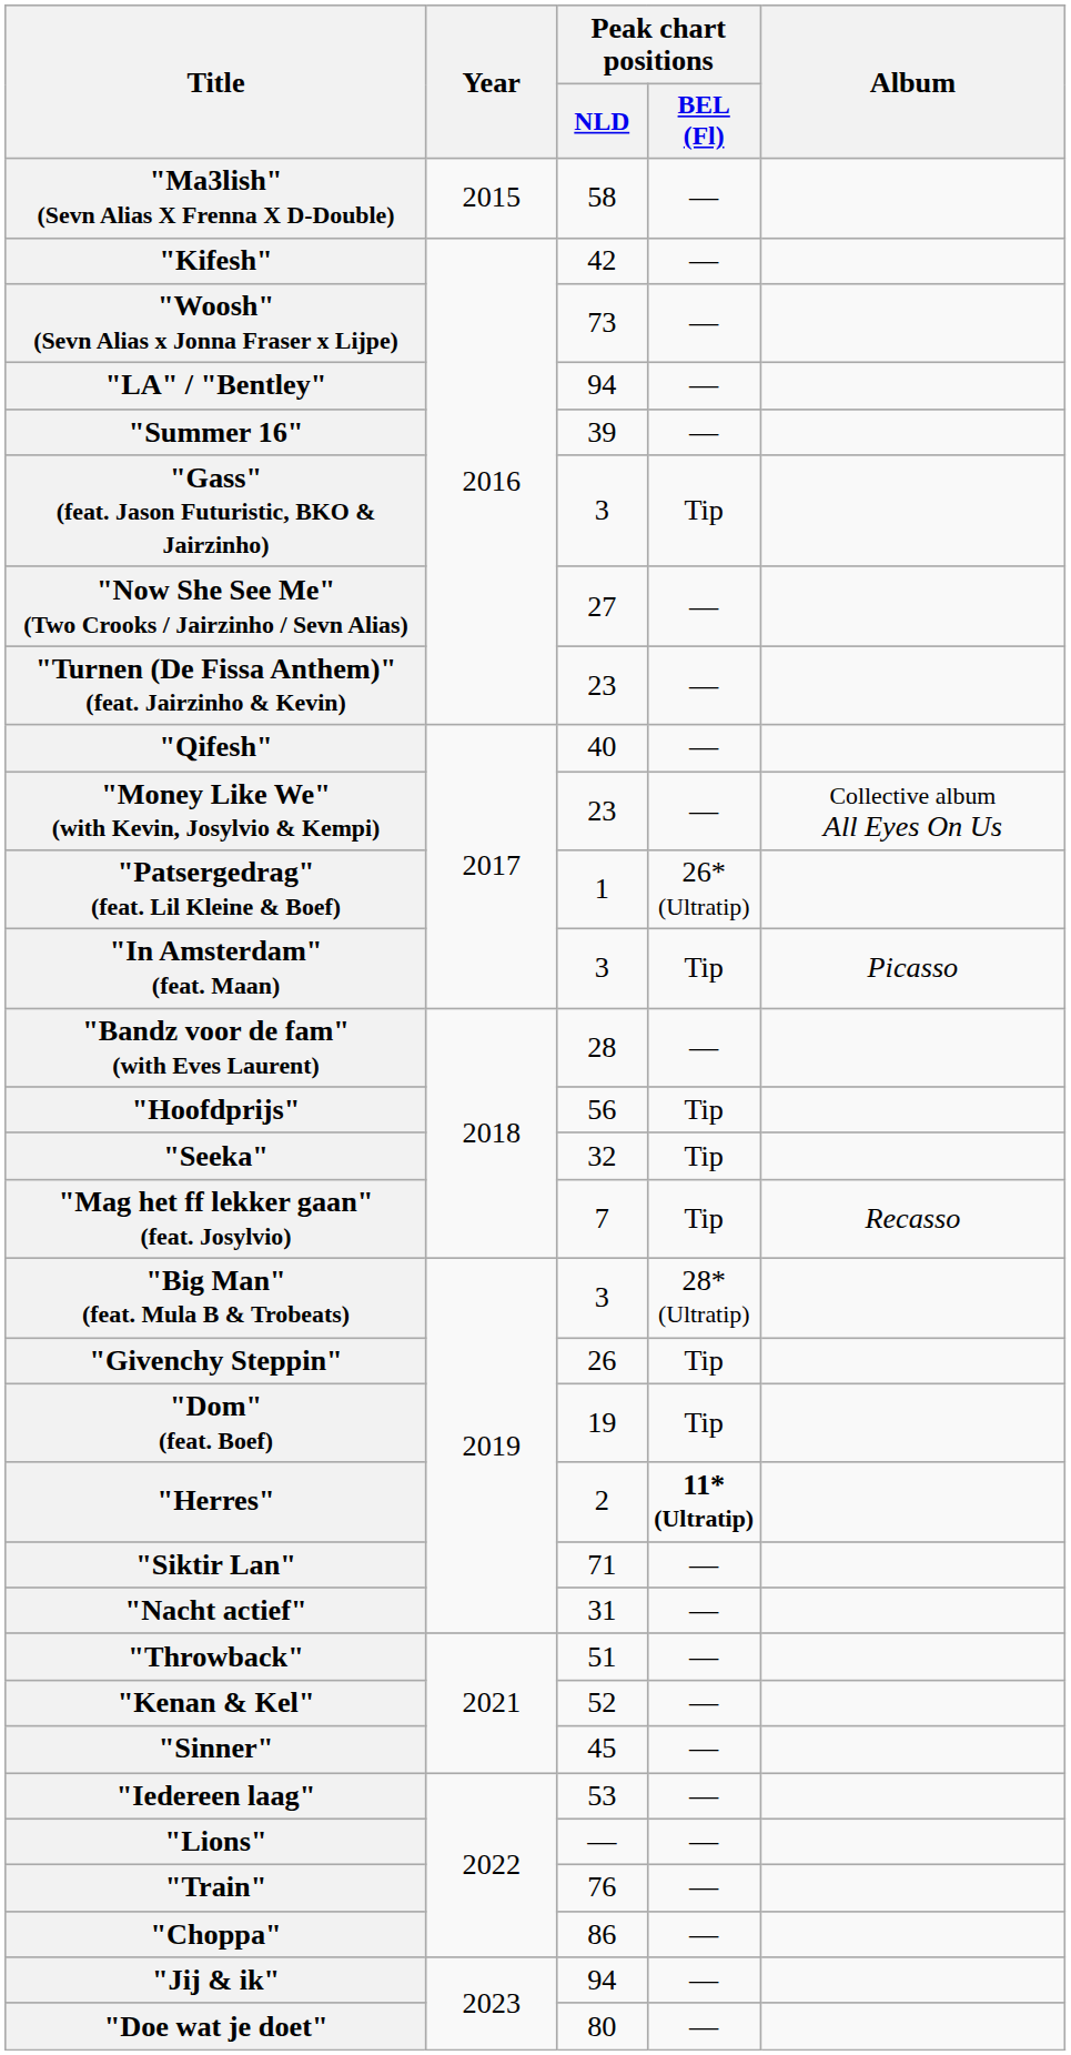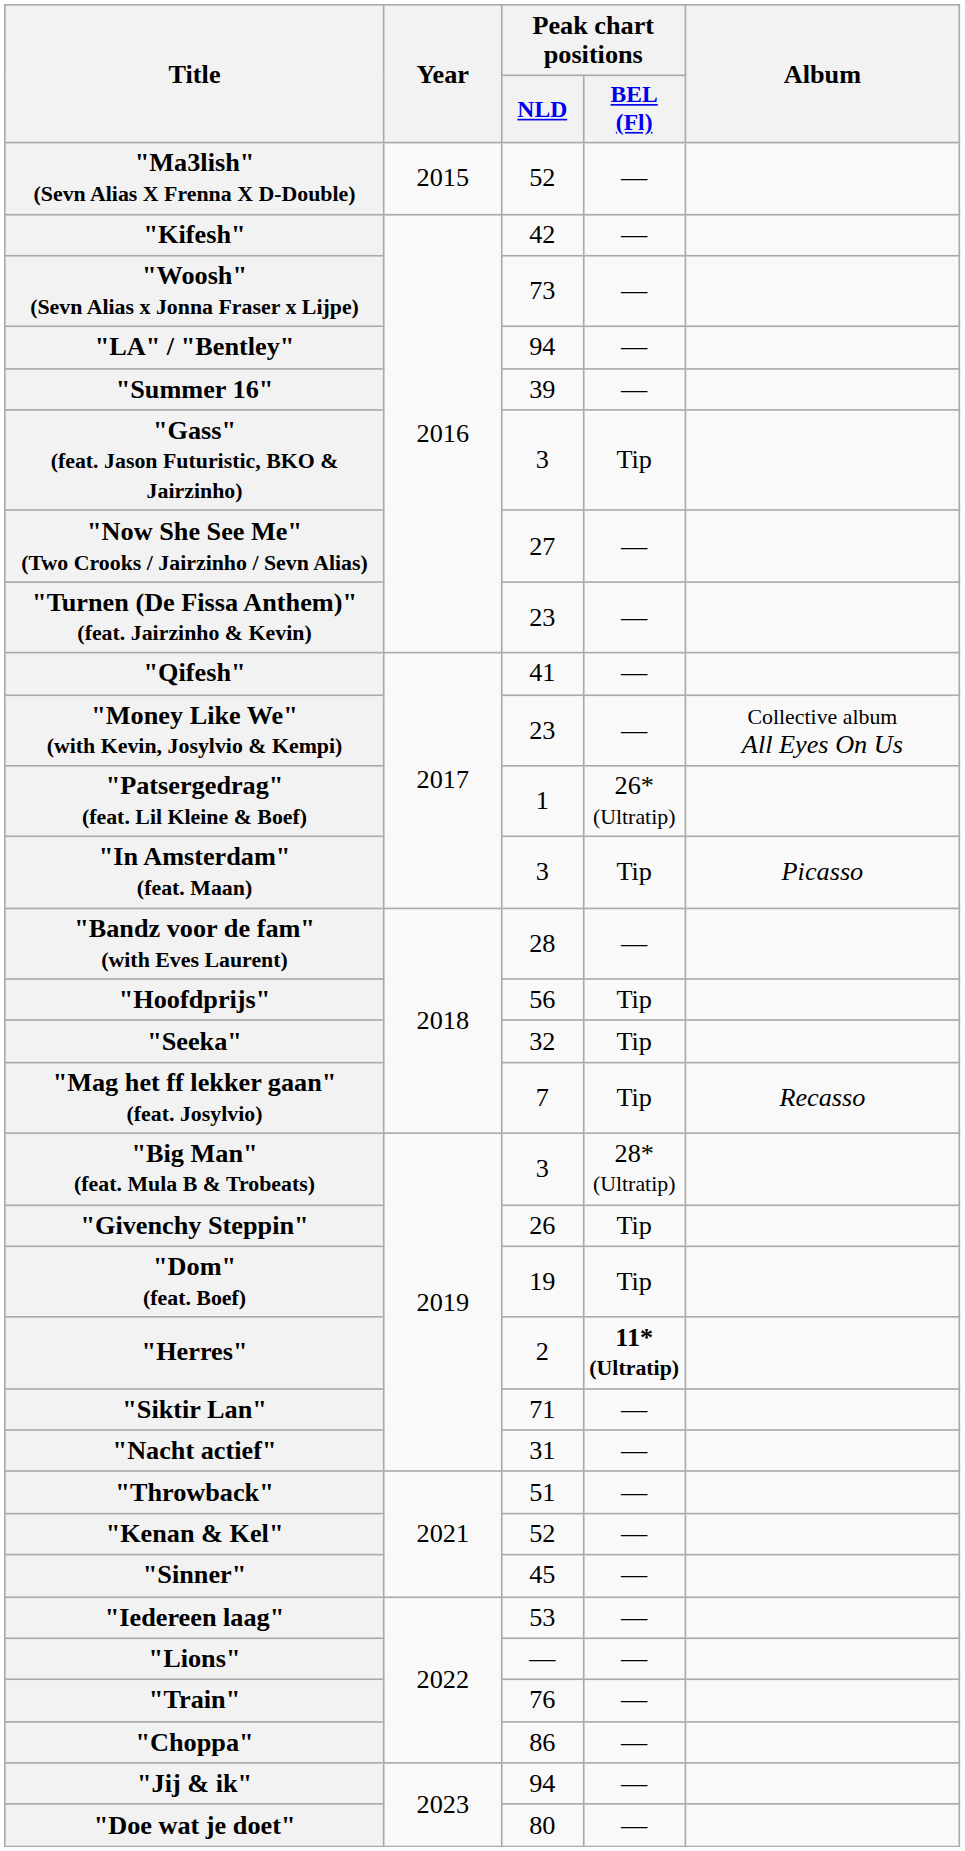"Ma3lish" (Sevn Alias X Frenna X D-Double) | Peak chart positions / NLD: 58 -> 52
"Qifesh" | Peak chart positions / NLD: 40 -> 41
